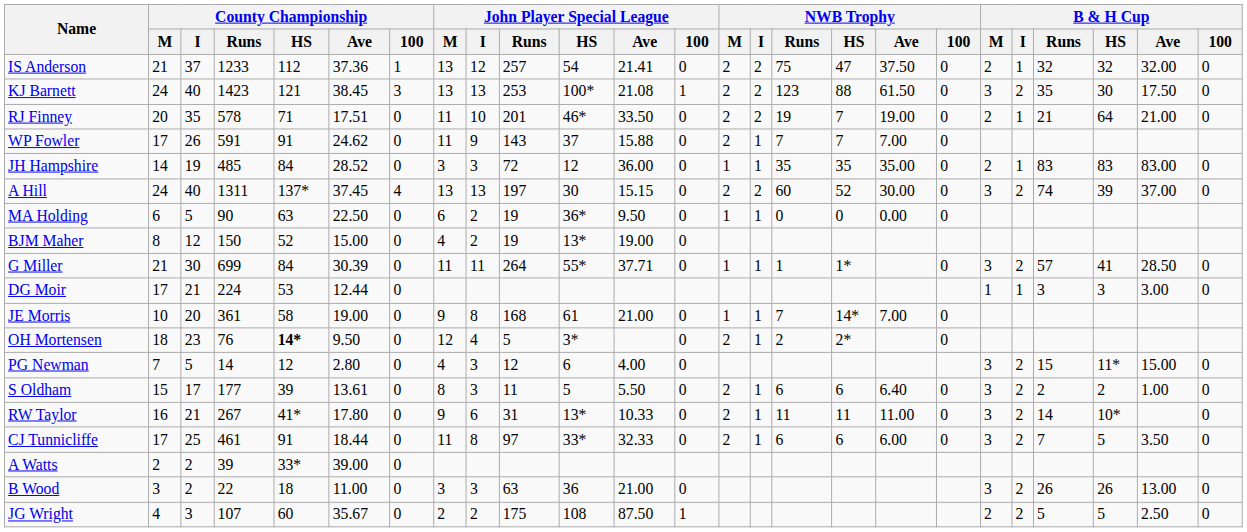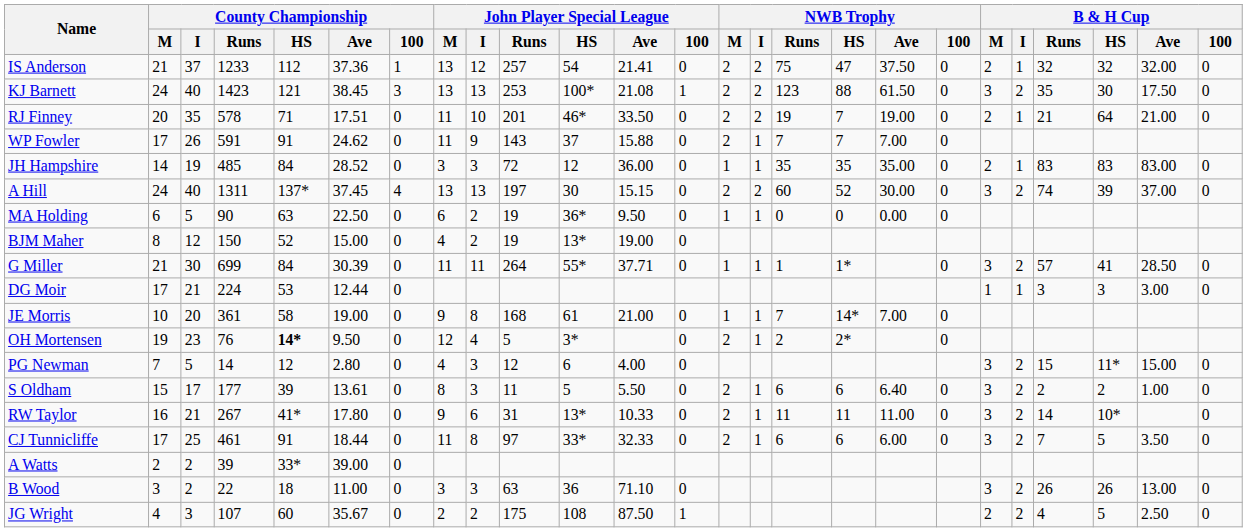OH Mortensen | County Championship / M: 18 -> 19
B Wood | John Player Special League / Ave: 21.00 -> 71.10
JG Wright | B & H Cup / Runs: 5 -> 4
